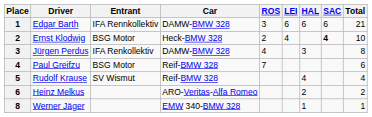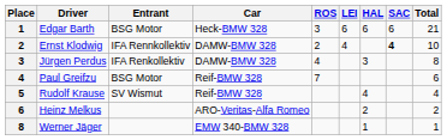Edgar Barth | Entrant: IFA Rennkollektiv -> BSG Motor
Edgar Barth | Car: DAMW-BMW 328 -> Heck-BMW 328
Ernst Klodwig | Entrant: BSG Motor -> IFA Rennkollektiv
Ernst Klodwig | Car: Heck-BMW 328 -> DAMW-BMW 328
